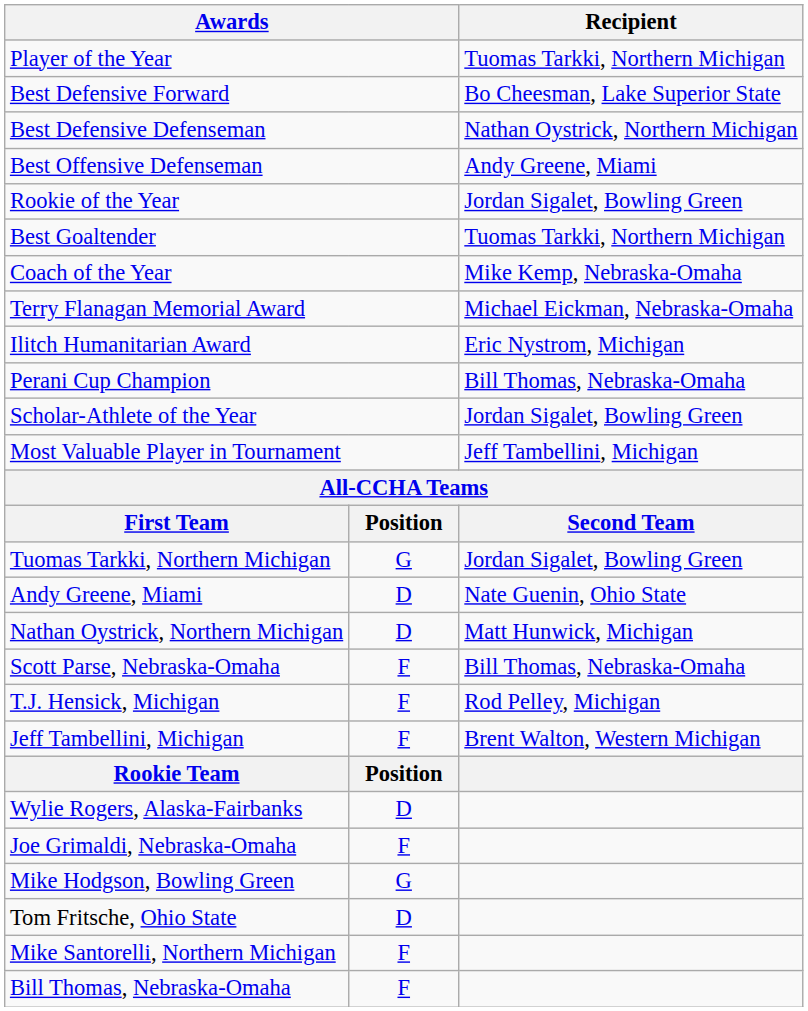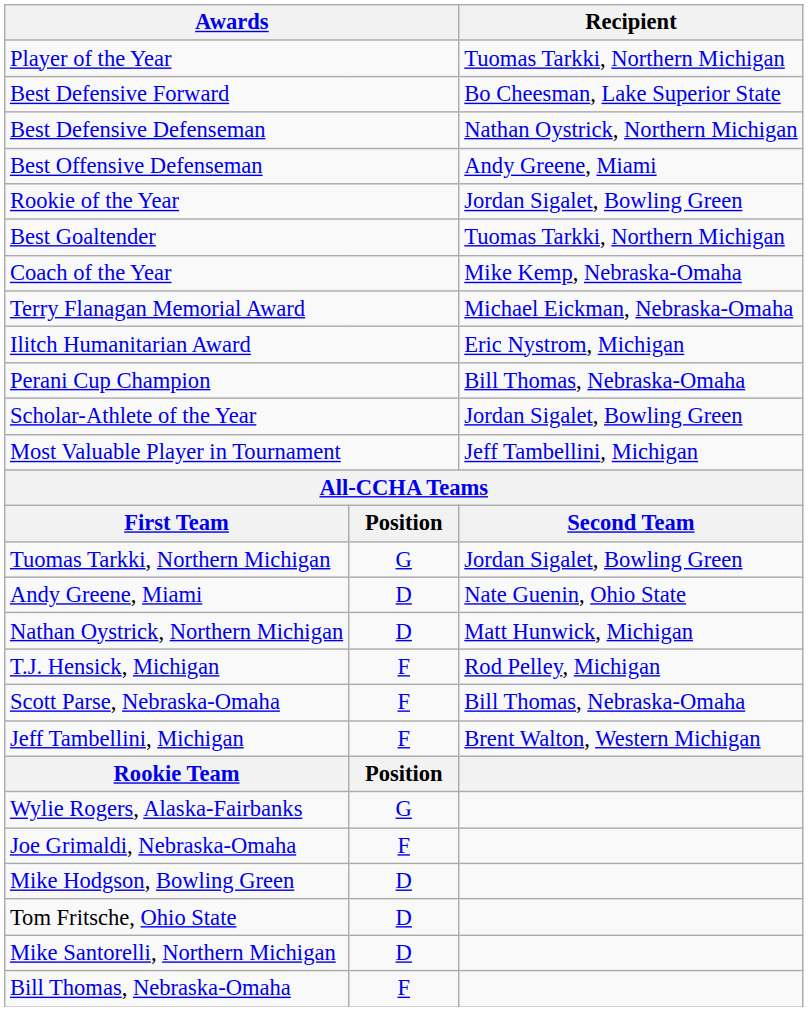rows swapped: T.J. Hensick, Michigan <-> Scott Parse, Nebraska-Omaha
Wylie Rogers, Alaska-Fairbanks | column 2: D -> G
Mike Hodgson, Bowling Green | column 2: G -> D
Mike Santorelli, Northern Michigan | column 2: F -> D
